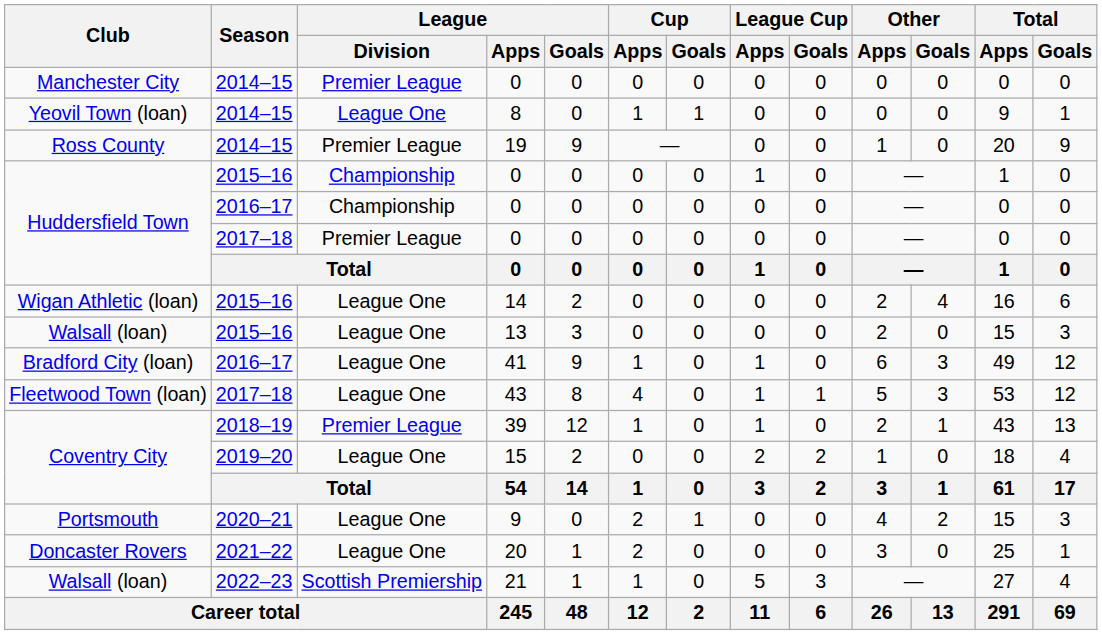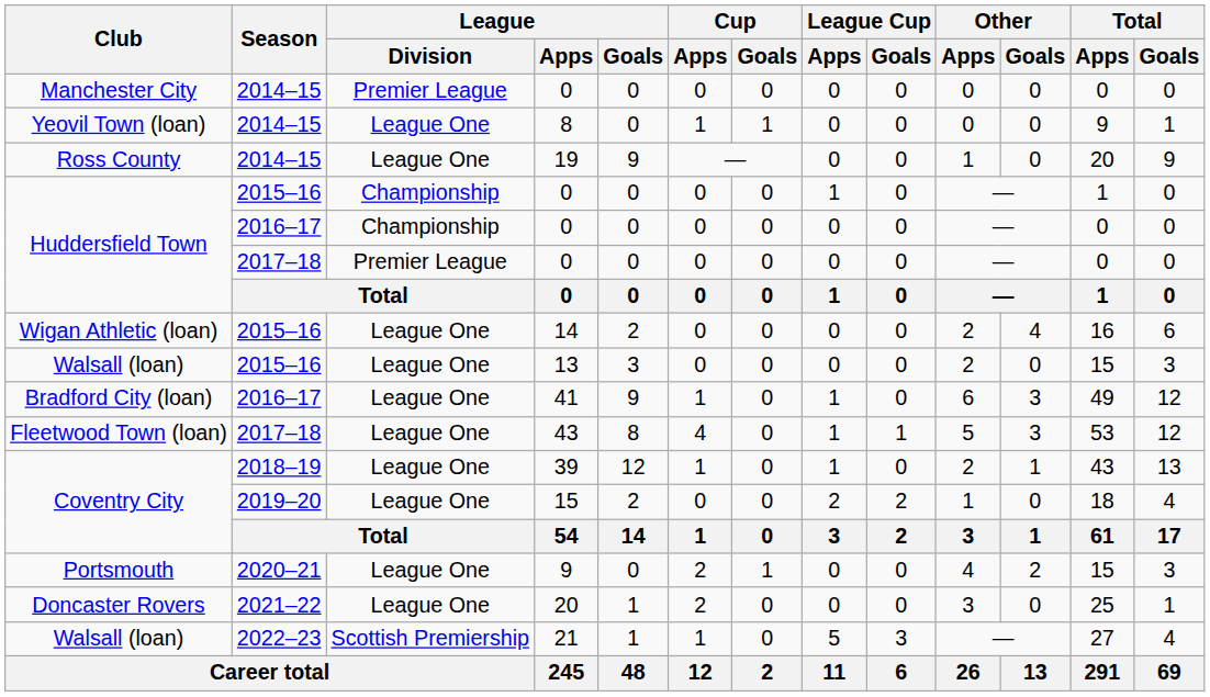19 | League / Division: Premier League -> League One
39 | League / Division: Premier League -> League One
